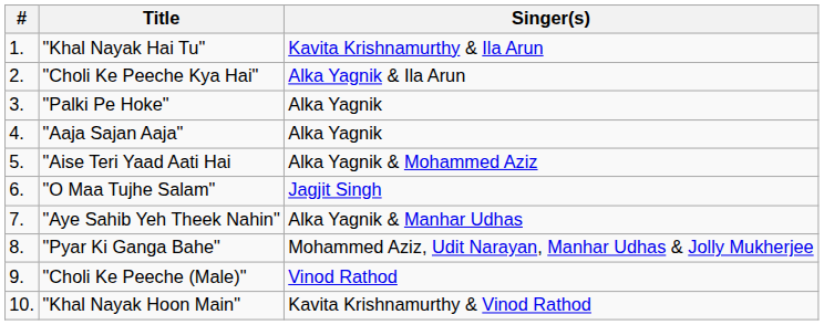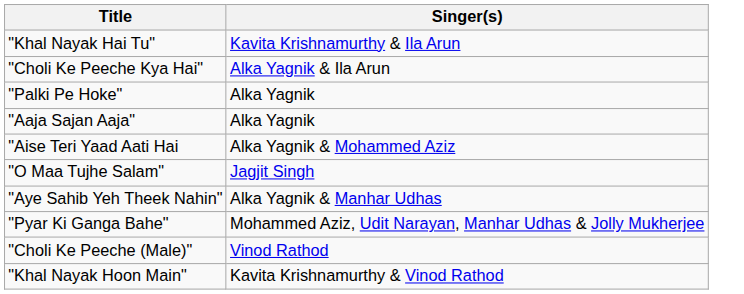- column: # | 1. | 2. | 3. | 4. | 5. | 6. | 7. | 8. | 9. | 10.
